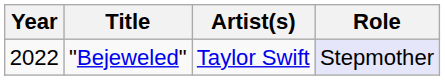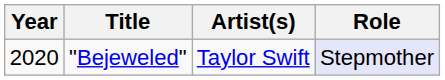"Bejeweled" | Year: 2022 -> 2020
